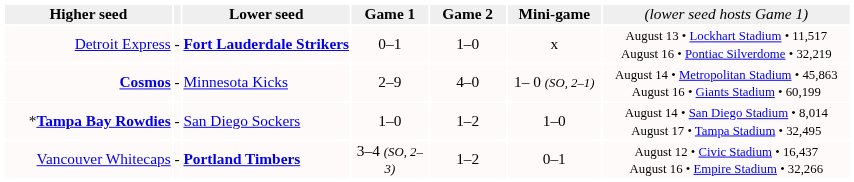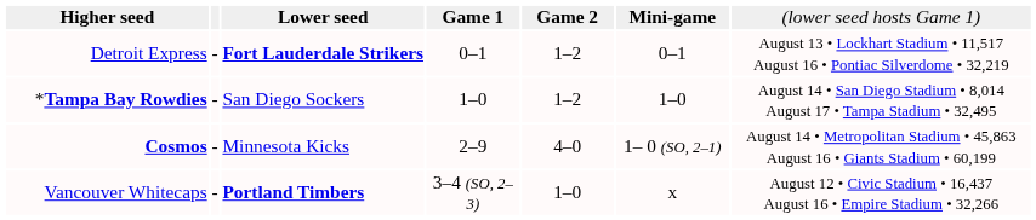Detroit Express | column 5: 1–0 -> 1–2
Detroit Express | column 6: x -> 0–1
rows swapped: *Tampa Bay Rowdies <-> Cosmos
Vancouver Whitecaps | column 5: 1–2 -> 1–0
Vancouver Whitecaps | column 6: 0–1 -> x
